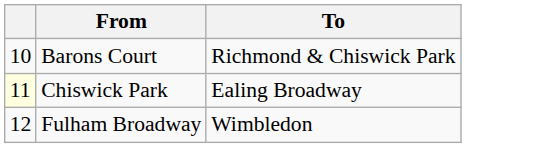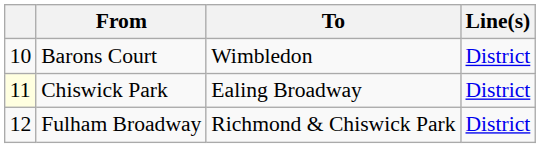+ column: Line(s) | District | District | District
Barons Court | To: Richmond & Chiswick Park -> Wimbledon
Fulham Broadway | To: Wimbledon -> Richmond & Chiswick Park
